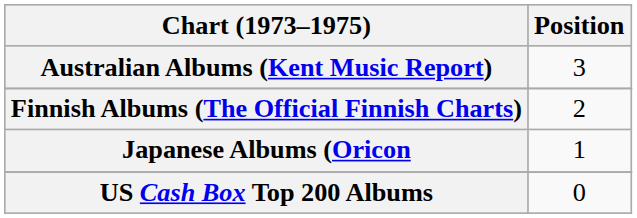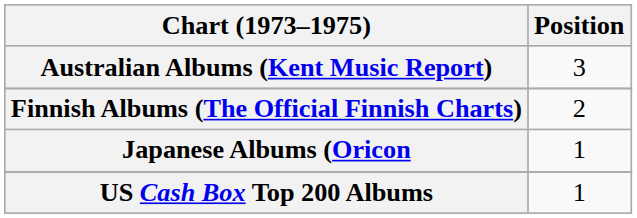US Cash Box Top 200 Albums | Position: 0 -> 1
